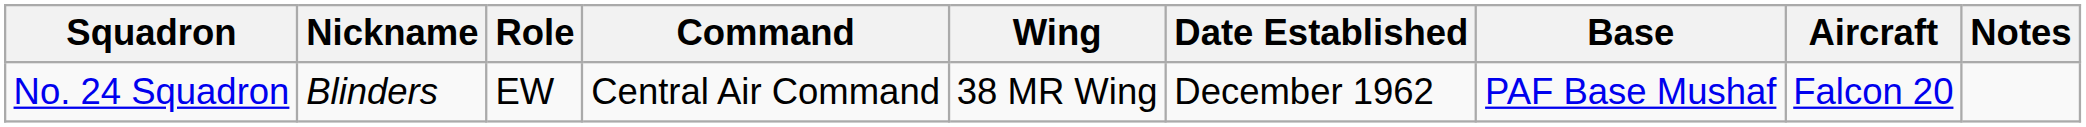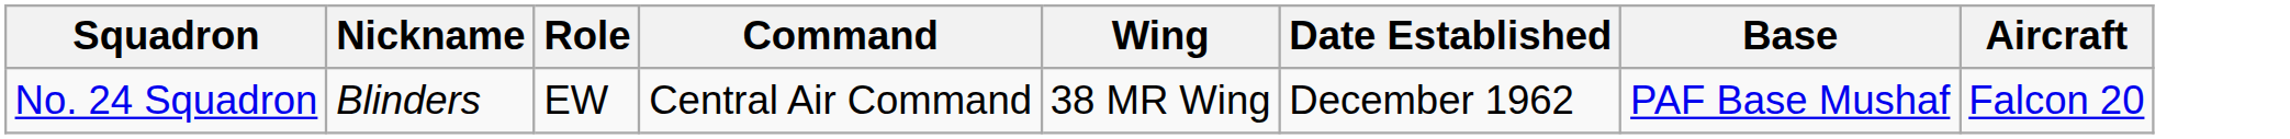- column: Notes
